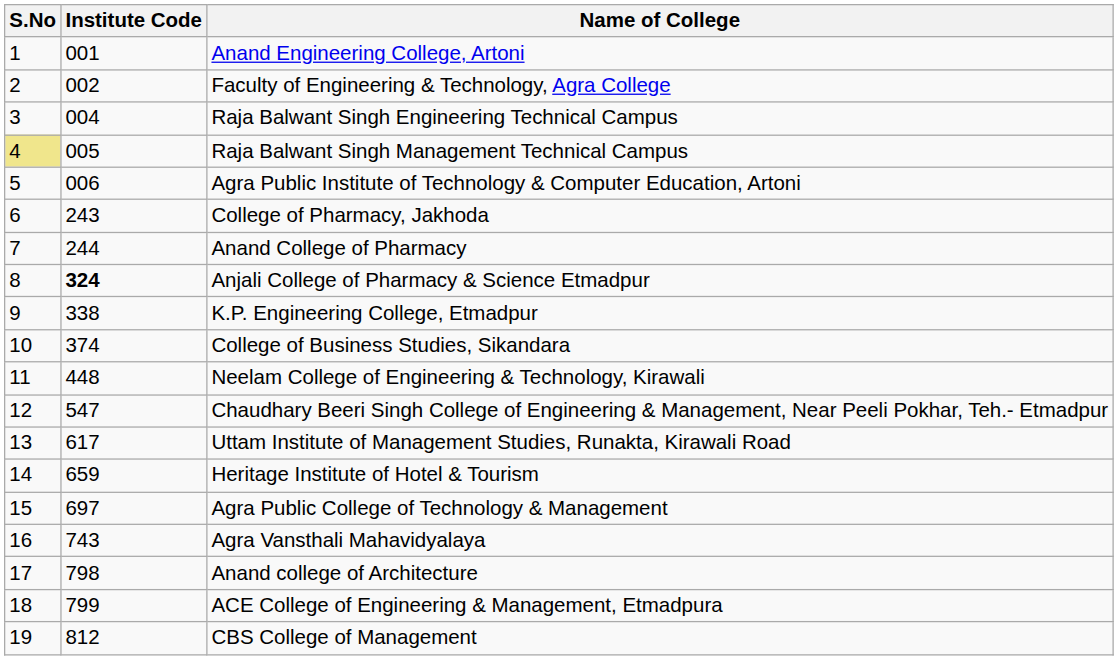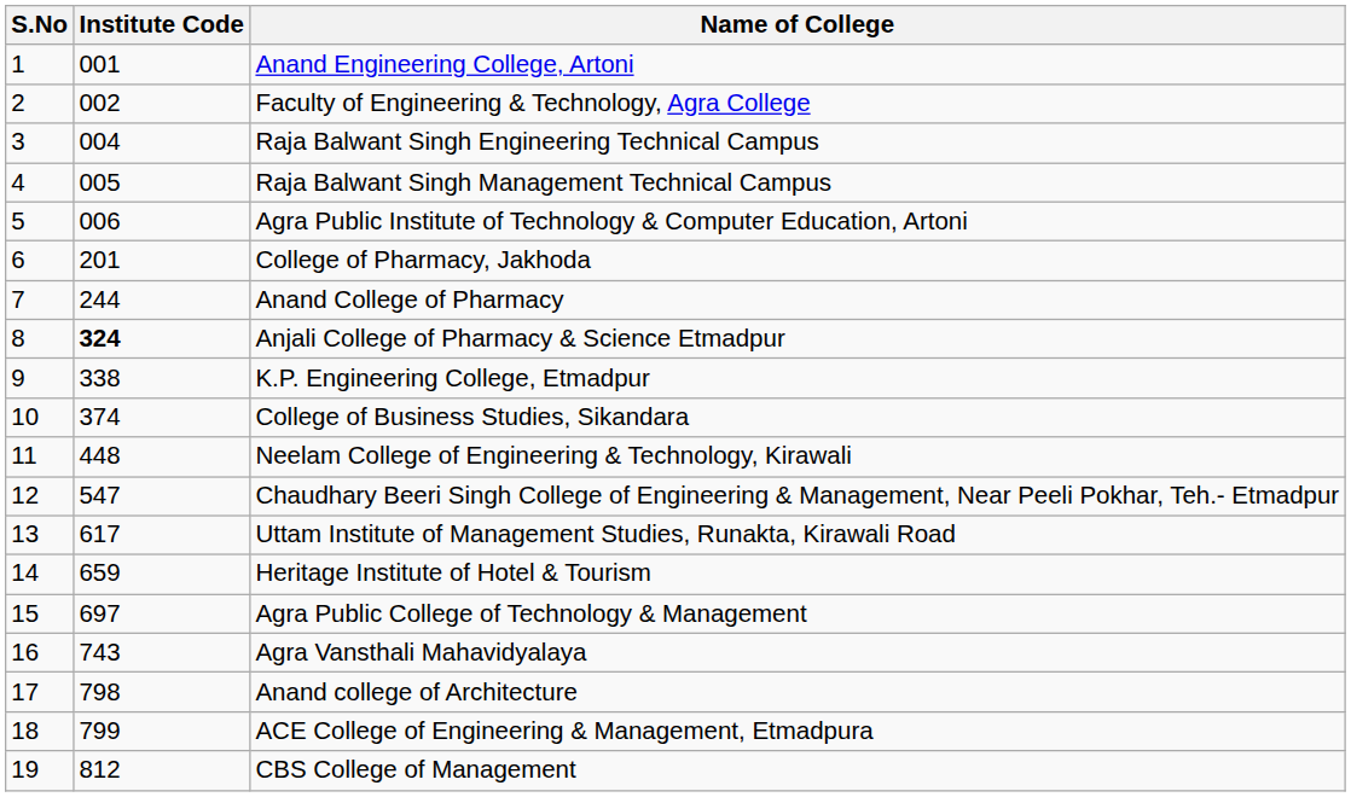Raja Balwant Singh Management Technical Campus | S.No: khaki background -> no background
College of Pharmacy, Jakhoda | Institute Code: 243 -> 201
